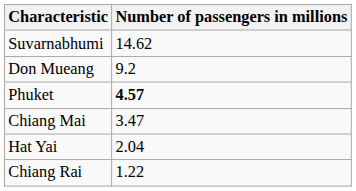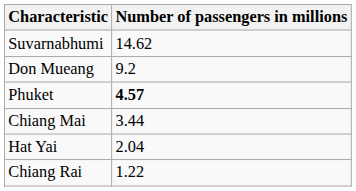Chiang Mai | Number of passengers in millions: 3.47 -> 3.44
